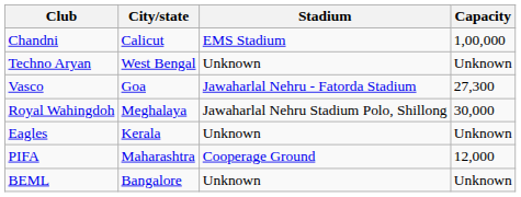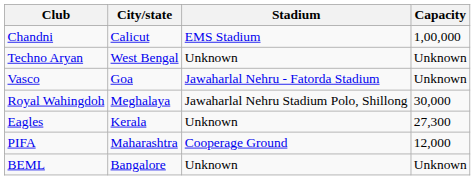Vasco | Capacity: 27,300 -> Unknown
Eagles | Capacity: Unknown -> 27,300
